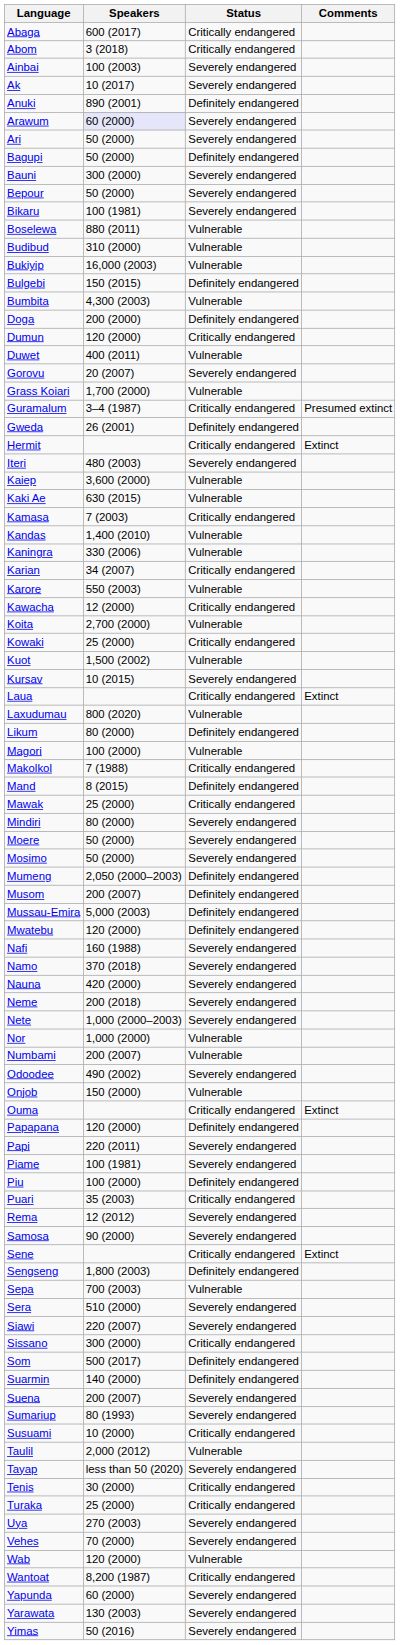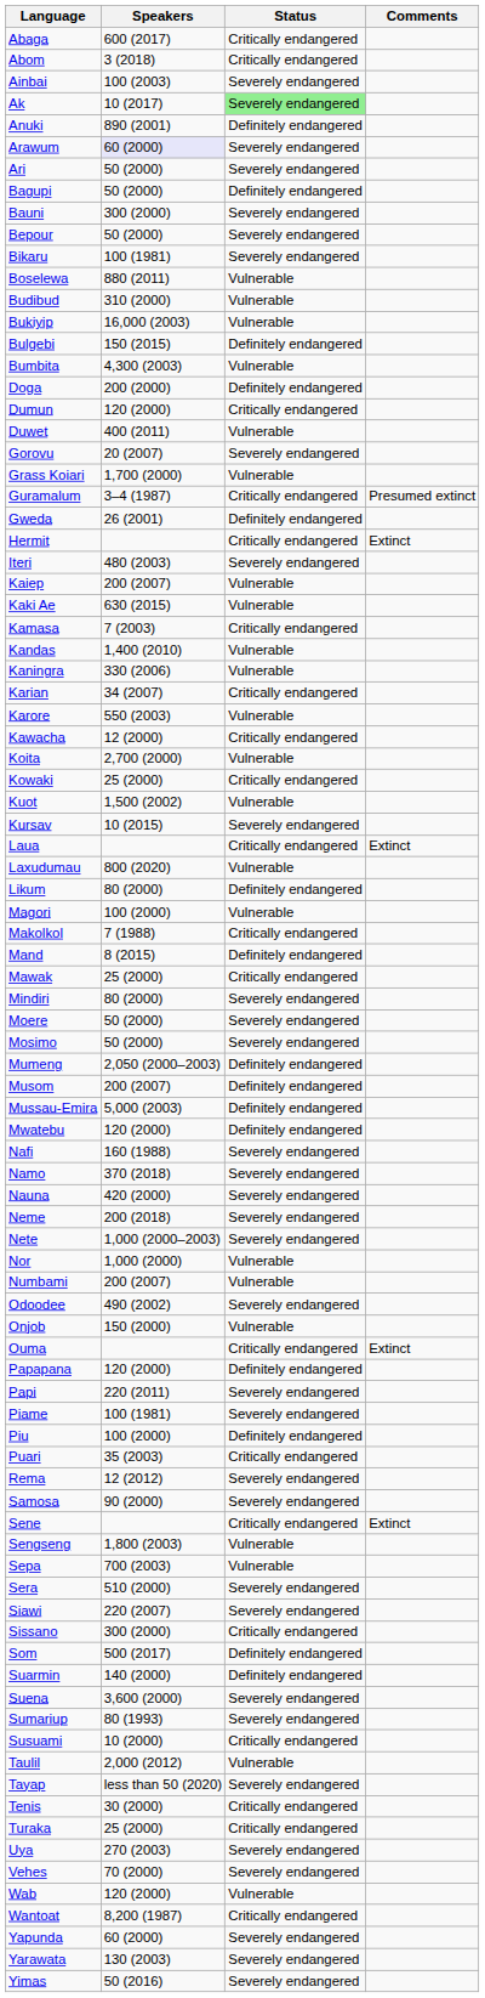Ak | Status: no background -> lightgreen background
Kaiep | Speakers: 3,600 (2000) -> 200 (2007)
Sengseng | Status: Definitely endangered -> Vulnerable
Suena | Speakers: 200 (2007) -> 3,600 (2000)
